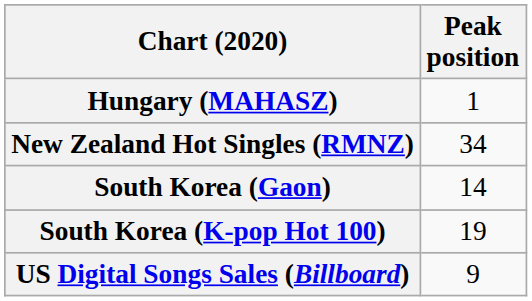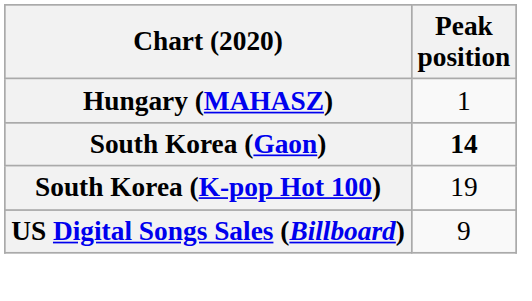- row: New Zealand Hot Singles (RMNZ) | 34
South Korea (Gaon) | Peak position: normal -> bold
